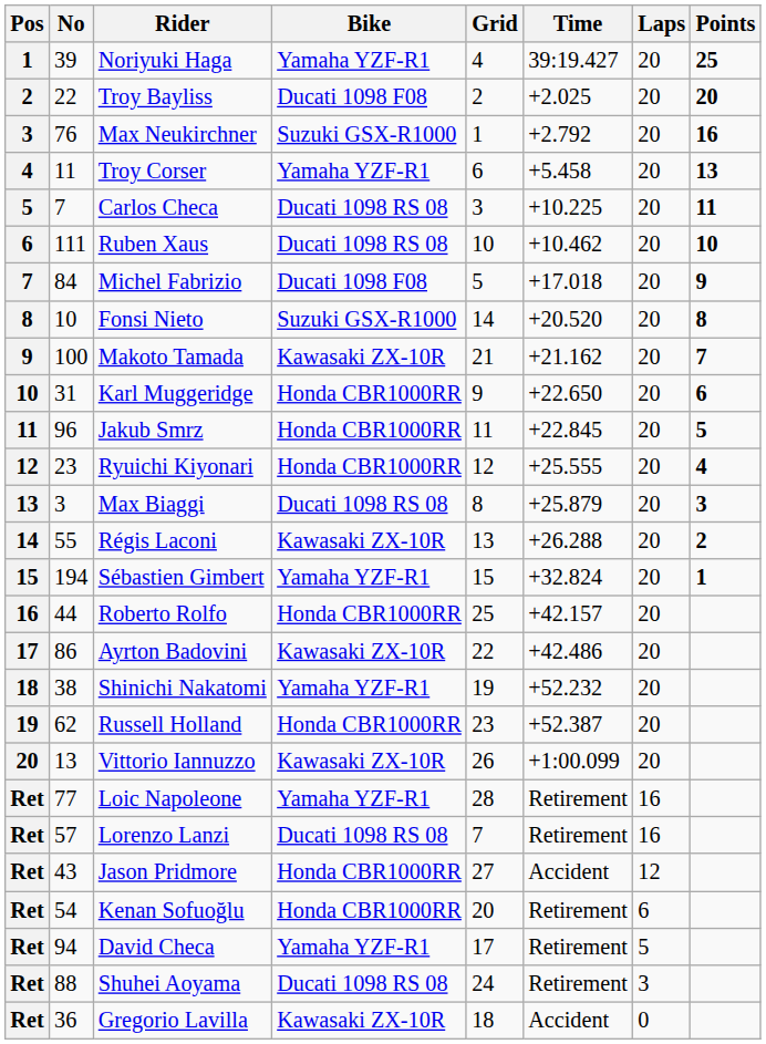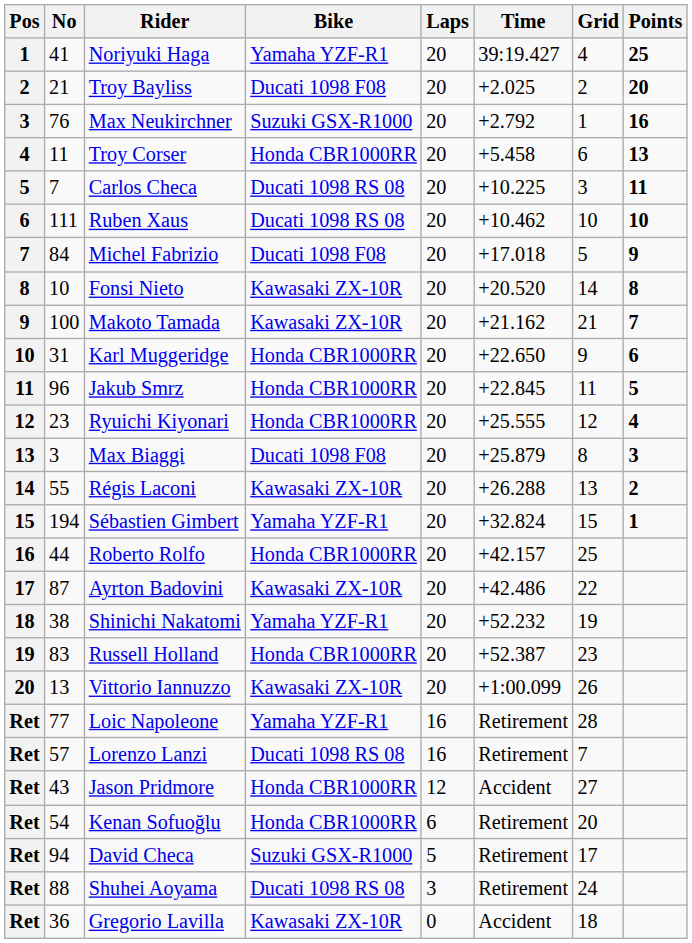columns swapped: Laps <-> Grid
Noriyuki Haga | No: 39 -> 41
Troy Bayliss | No: 22 -> 21
Troy Corser | Bike: Yamaha YZF-R1 -> Honda CBR1000RR
Fonsi Nieto | Bike: Suzuki GSX-R1000 -> Kawasaki ZX-10R
Max Biaggi | Bike: Ducati 1098 RS 08 -> Ducati 1098 F08
Ayrton Badovini | No: 86 -> 87
Russell Holland | No: 62 -> 83
David Checa | Bike: Yamaha YZF-R1 -> Suzuki GSX-R1000
